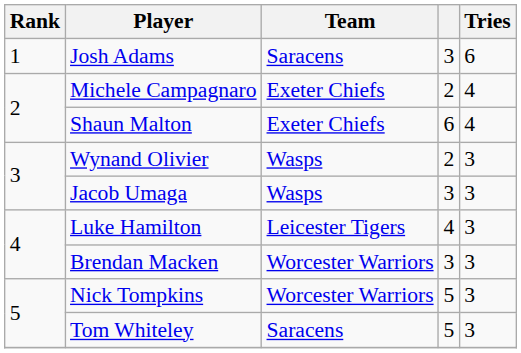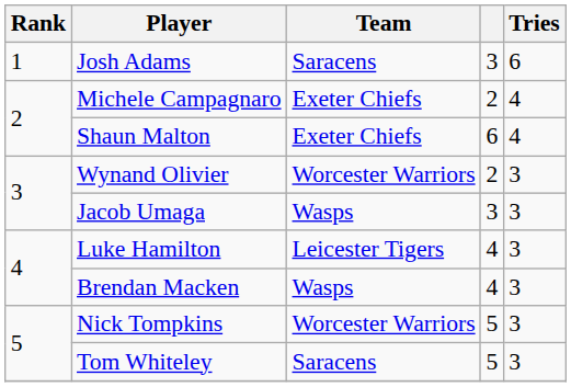Wynand Olivier | Team: Wasps -> Worcester Warriors
Brendan Macken | Team: Worcester Warriors -> Wasps
Brendan Macken | column 4: 3 -> 4
